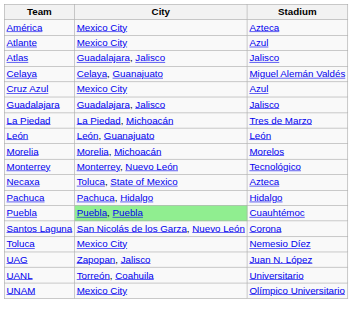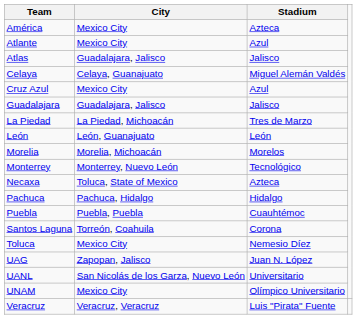Puebla | City: lightgreen background -> no background
Santos Laguna | City: San Nicolás de los Garza, Nuevo León -> Torreón, Coahuila
UANL | City: Torreón, Coahuila -> San Nicolás de los Garza, Nuevo León
+ row: Veracruz | Veracruz, Veracruz | Luis "Pirata" Fuente
